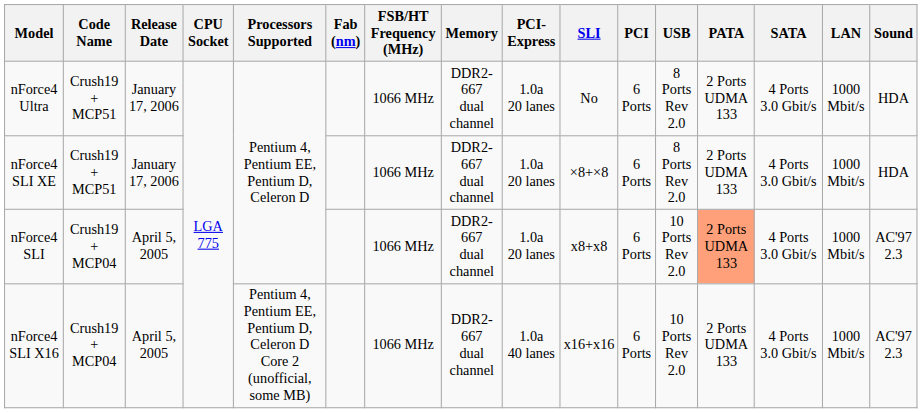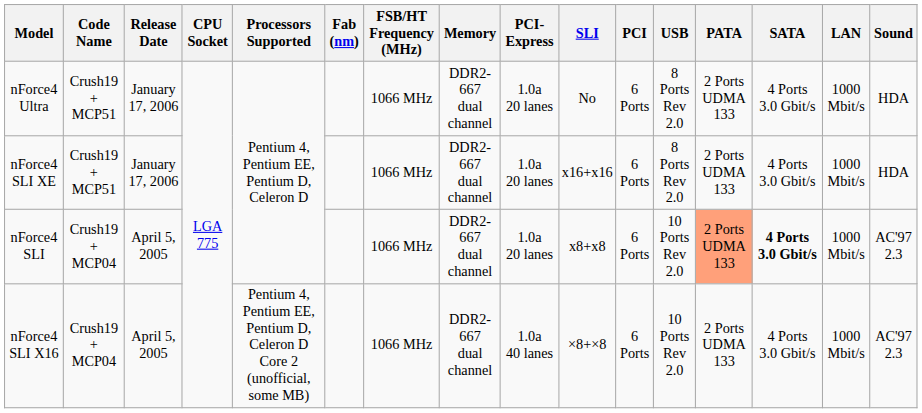nForce4 SLI XE | SLI: ×8+×8 -> x16+x16
nForce4 SLI | SATA: normal -> bold
nForce4 SLI X16 | SLI: x16+x16 -> ×8+×8
